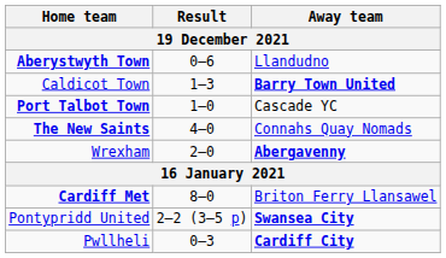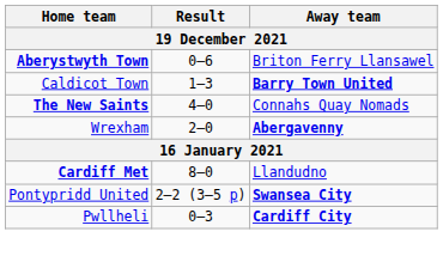Aberystwyth Town | Away team: Llandudno -> Briton Ferry Llansawel
- row: Port Talbot Town | 1–0 | Cascade YC
Cardiff Met | Away team: Briton Ferry Llansawel -> Llandudno
